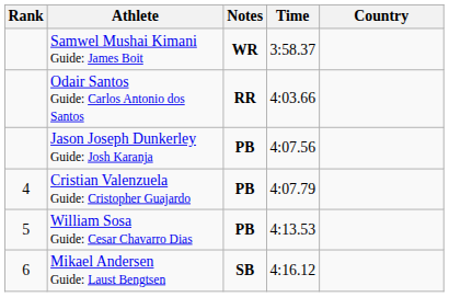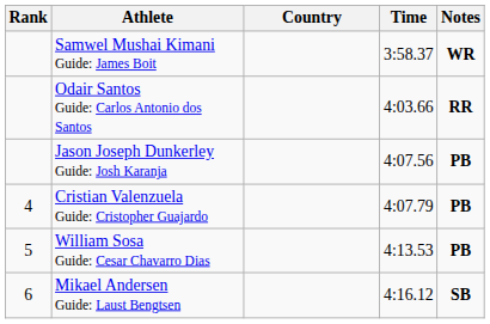columns swapped: Country <-> Notes
